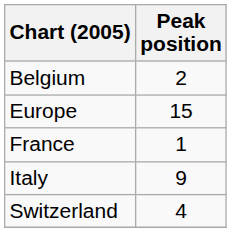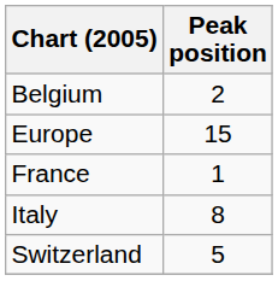Italy | Peak position: 9 -> 8
Switzerland | Peak position: 4 -> 5
